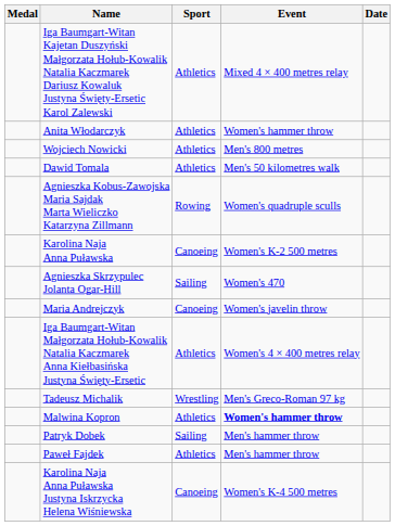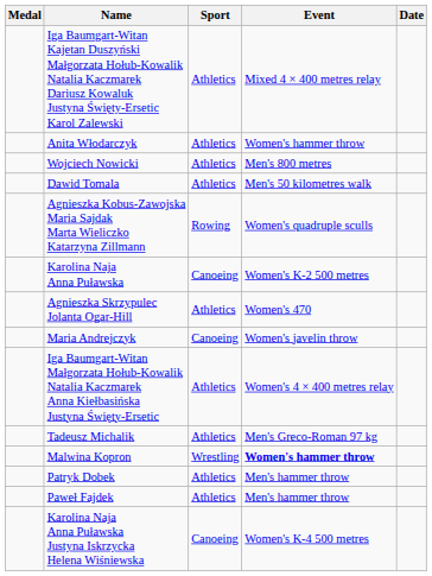Agnieszka Skrzypulec Jolanta Ogar-Hill | Sport: Sailing -> Athletics
Tadeusz Michalik | Sport: Wrestling -> Athletics
Malwina Kopron | Sport: Athletics -> Wrestling
Patryk Dobek | Sport: Sailing -> Athletics
